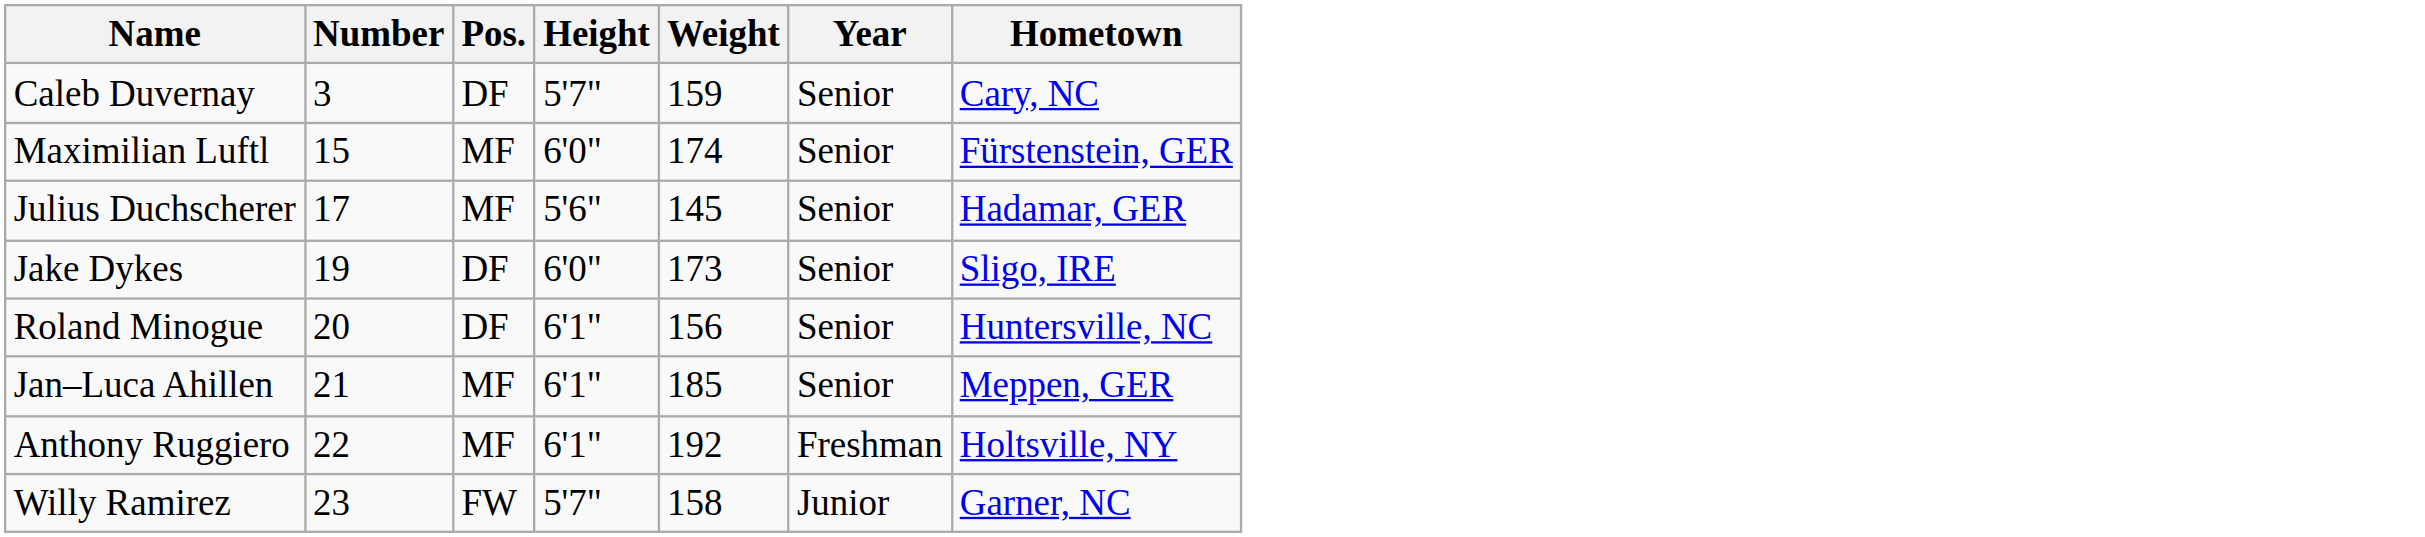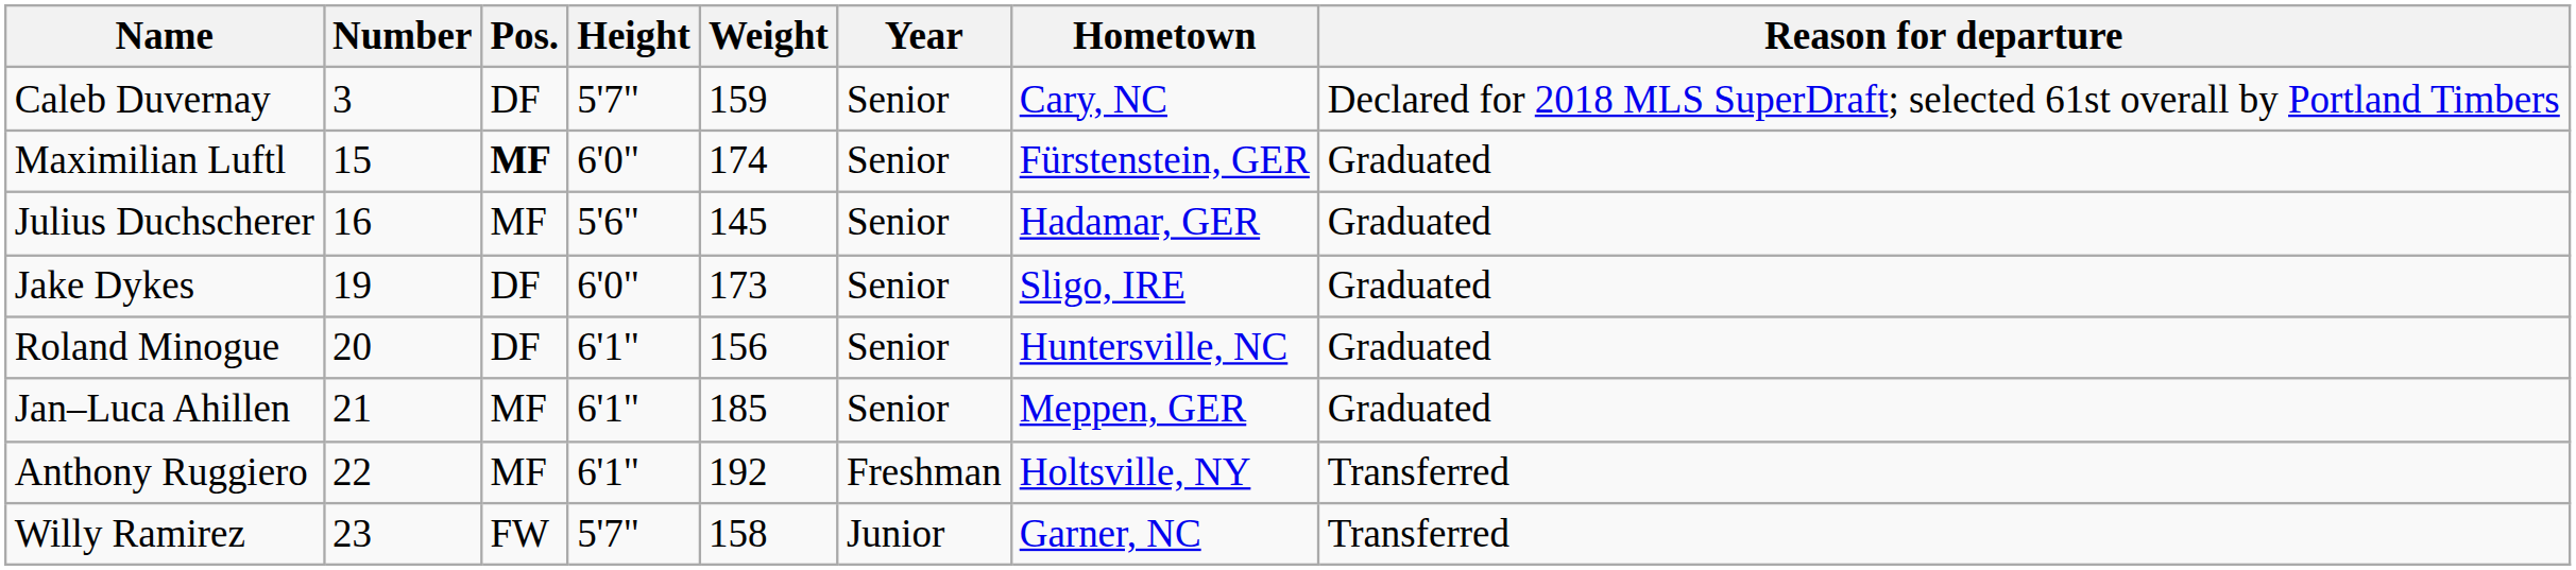+ column: Reason for departure | Declared for 2018 MLS SuperDraft; selected 61st overall by Portland Timbers | Graduated | Graduated | Graduated | Graduated | Graduated | Transferred | Transferred
Maximilian Luftl | Pos.: normal -> bold
Julius Duchscherer | Number: 17 -> 16
